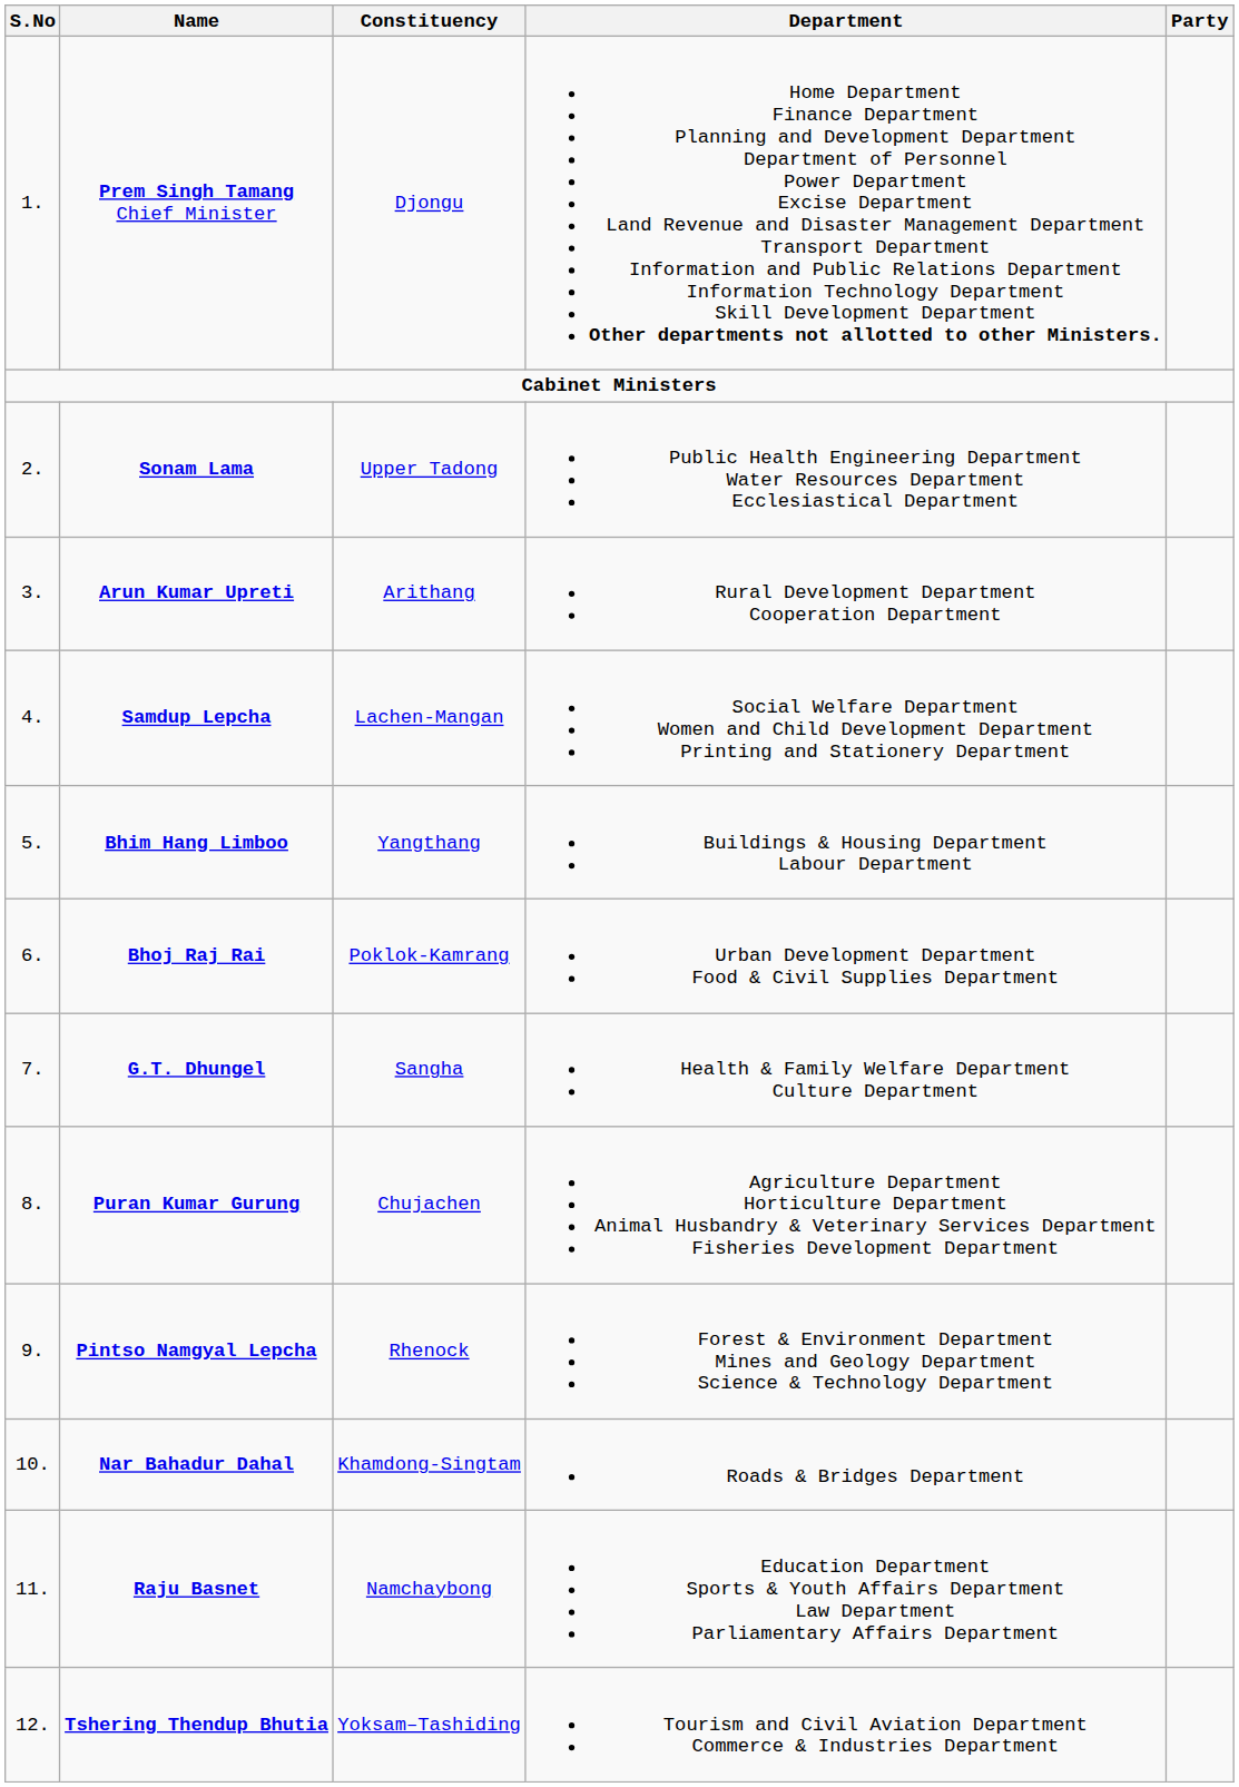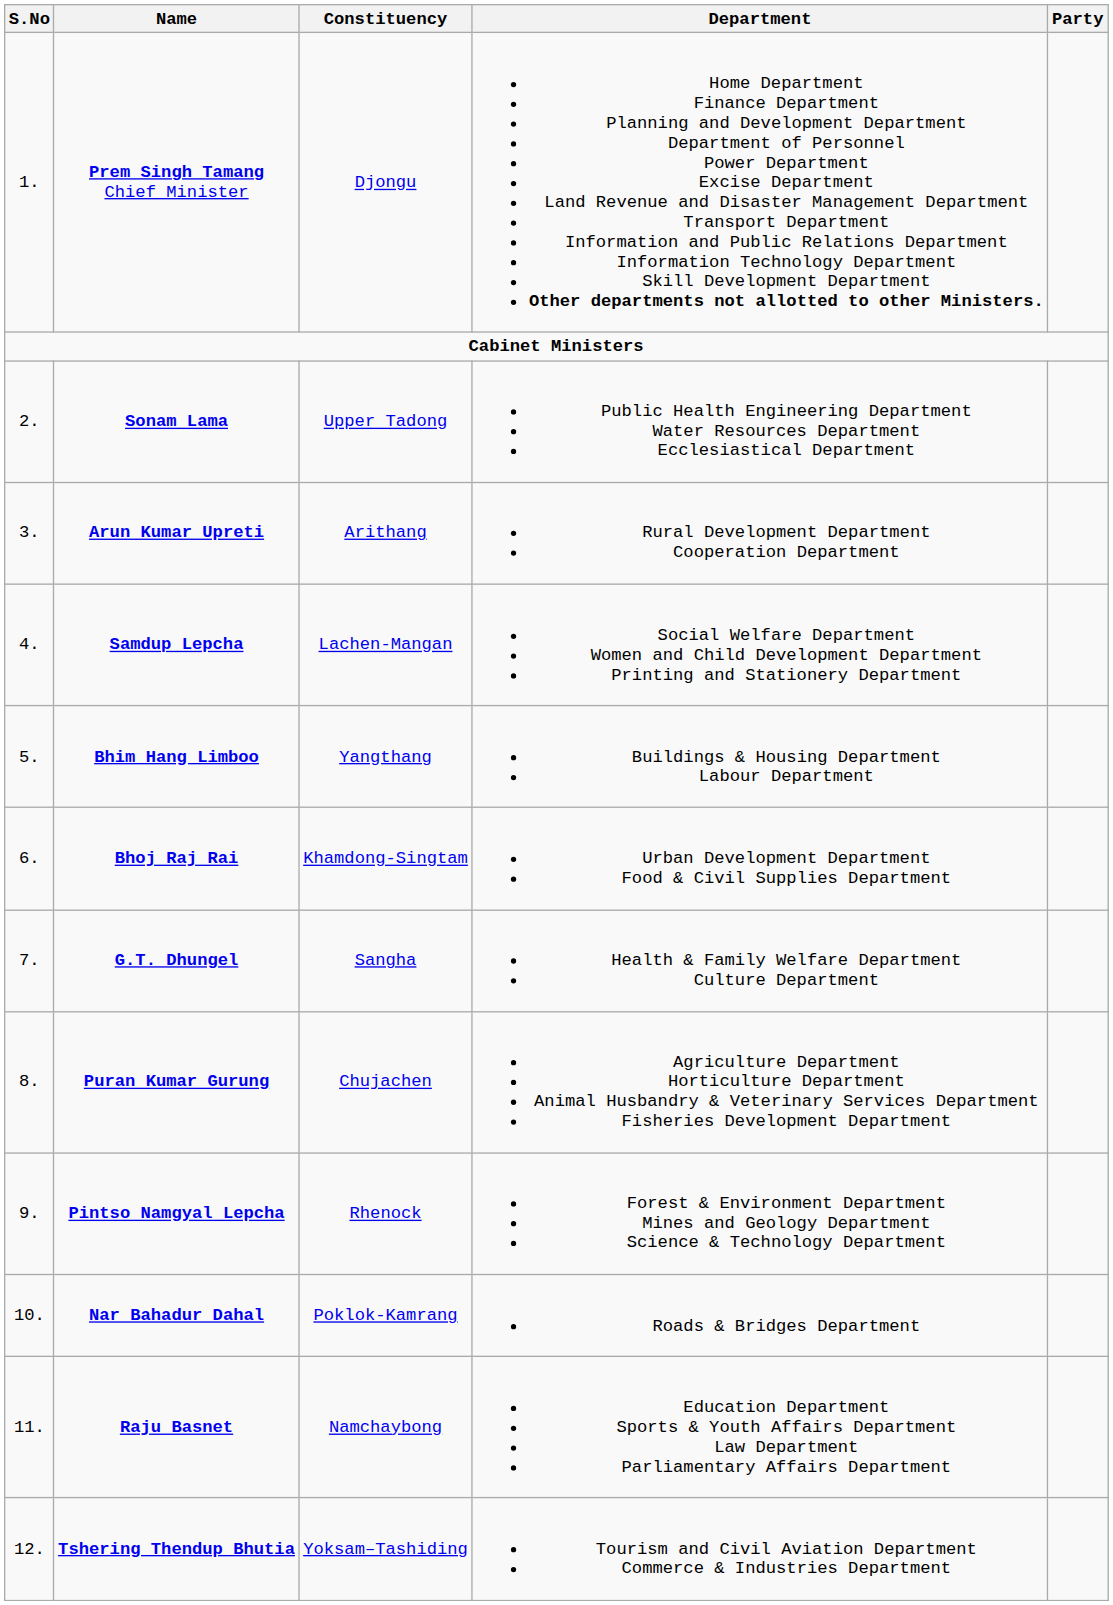Bhoj Raj Rai | Constituency: Poklok-Kamrang -> Khamdong-Singtam
Nar Bahadur Dahal | Constituency: Khamdong-Singtam -> Poklok-Kamrang
